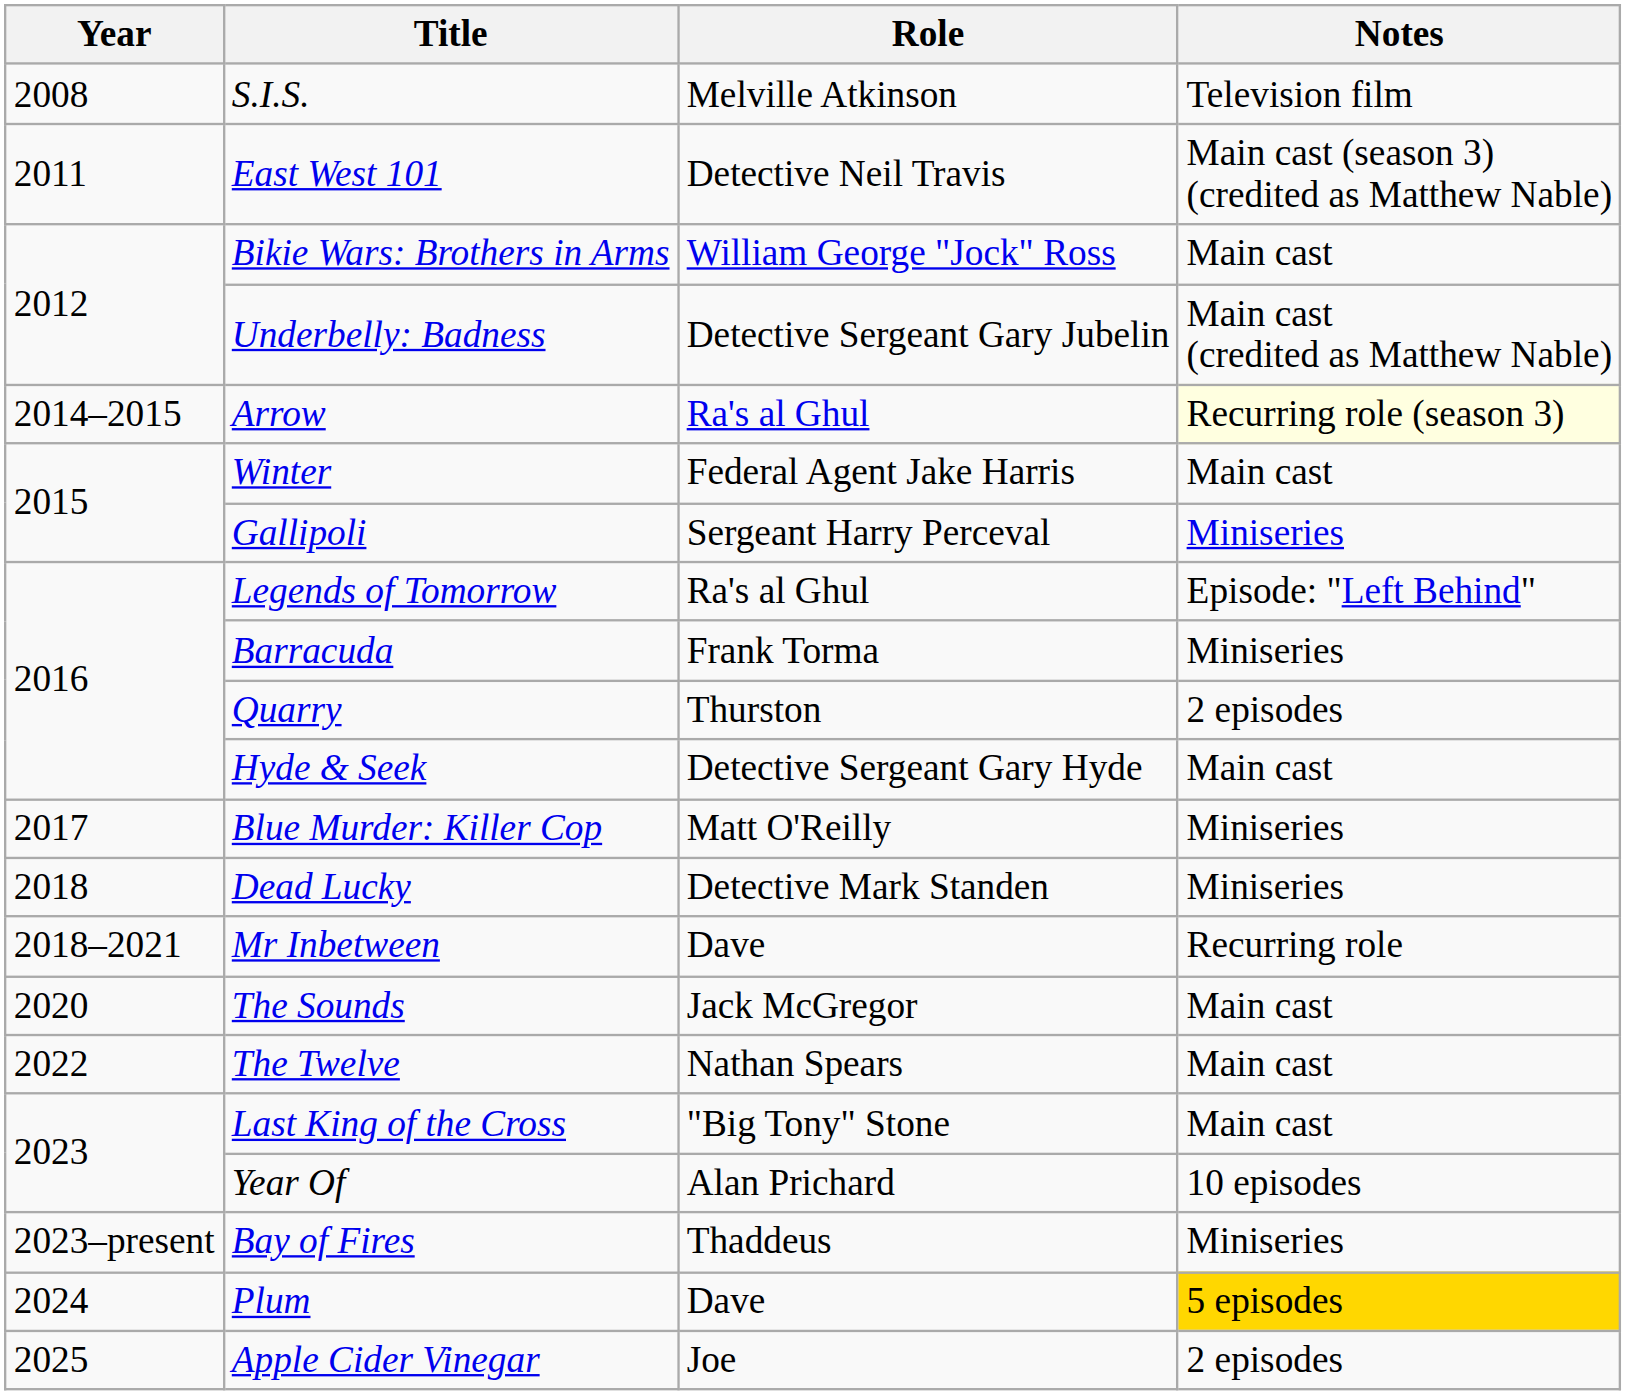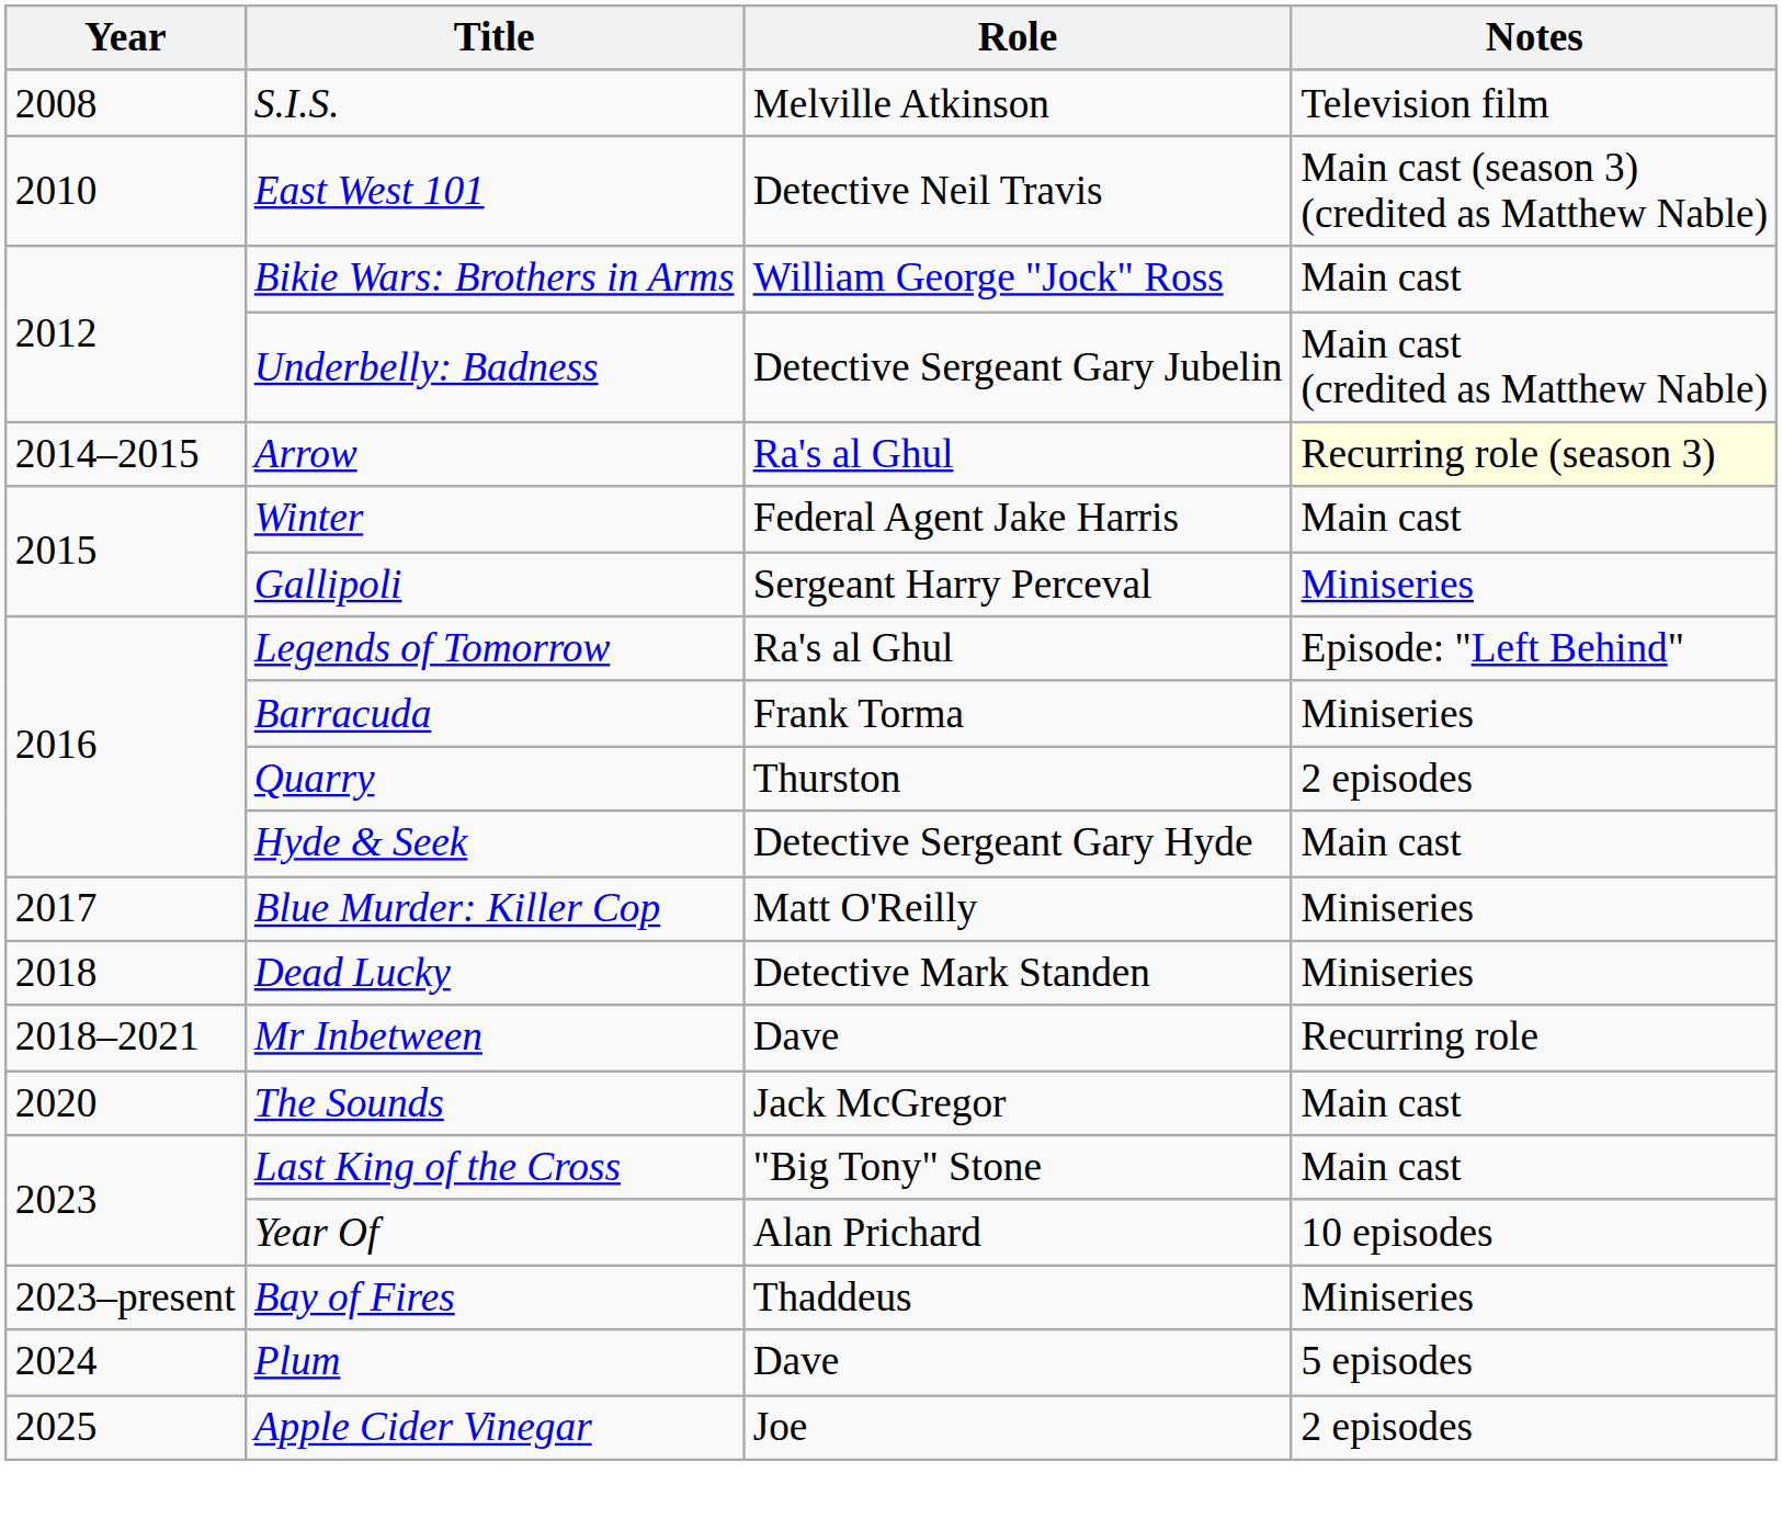East West 101 | Year: 2011 -> 2010
- row: 2022 | The Twelve | Nathan Spears | Main cast
Plum | Notes: gold background -> no background
